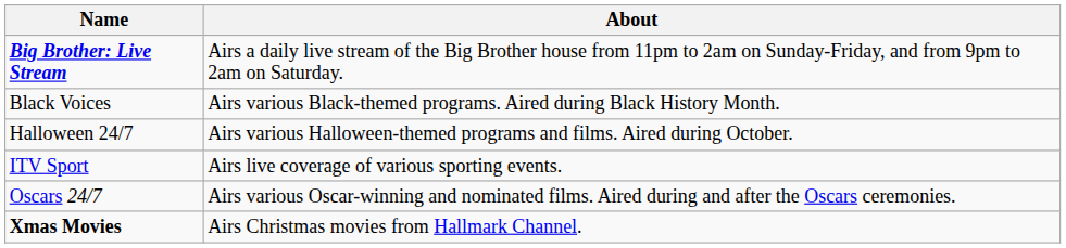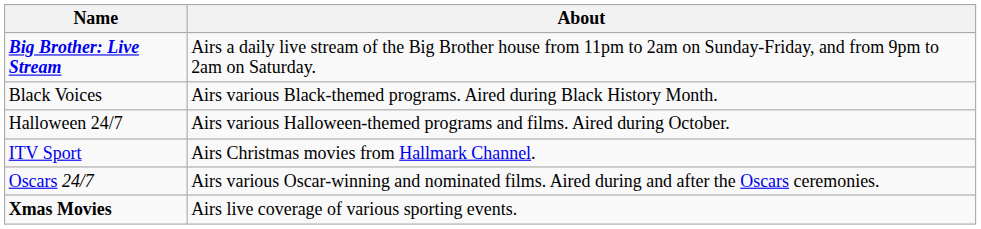ITV Sport | About: Airs live coverage of various sporting events. -> Airs Christmas movies from Hallmark Channel.
Xmas Movies | About: Airs Christmas movies from Hallmark Channel. -> Airs live coverage of various sporting events.
